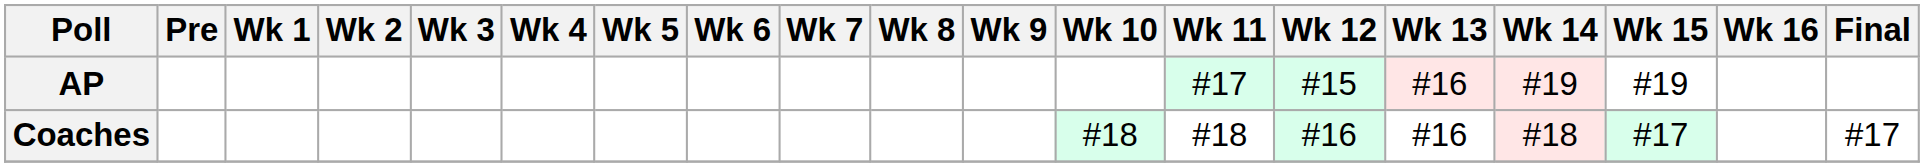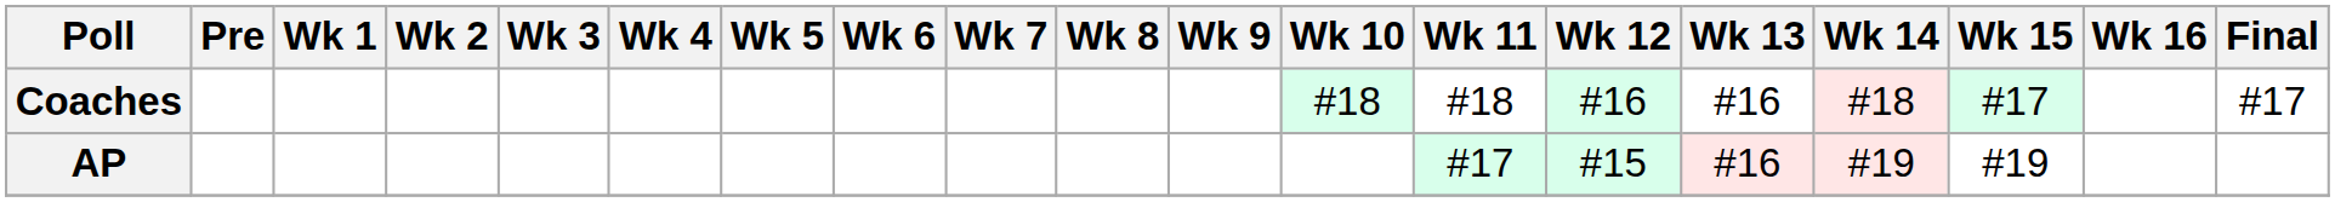rows swapped: AP <-> Coaches
